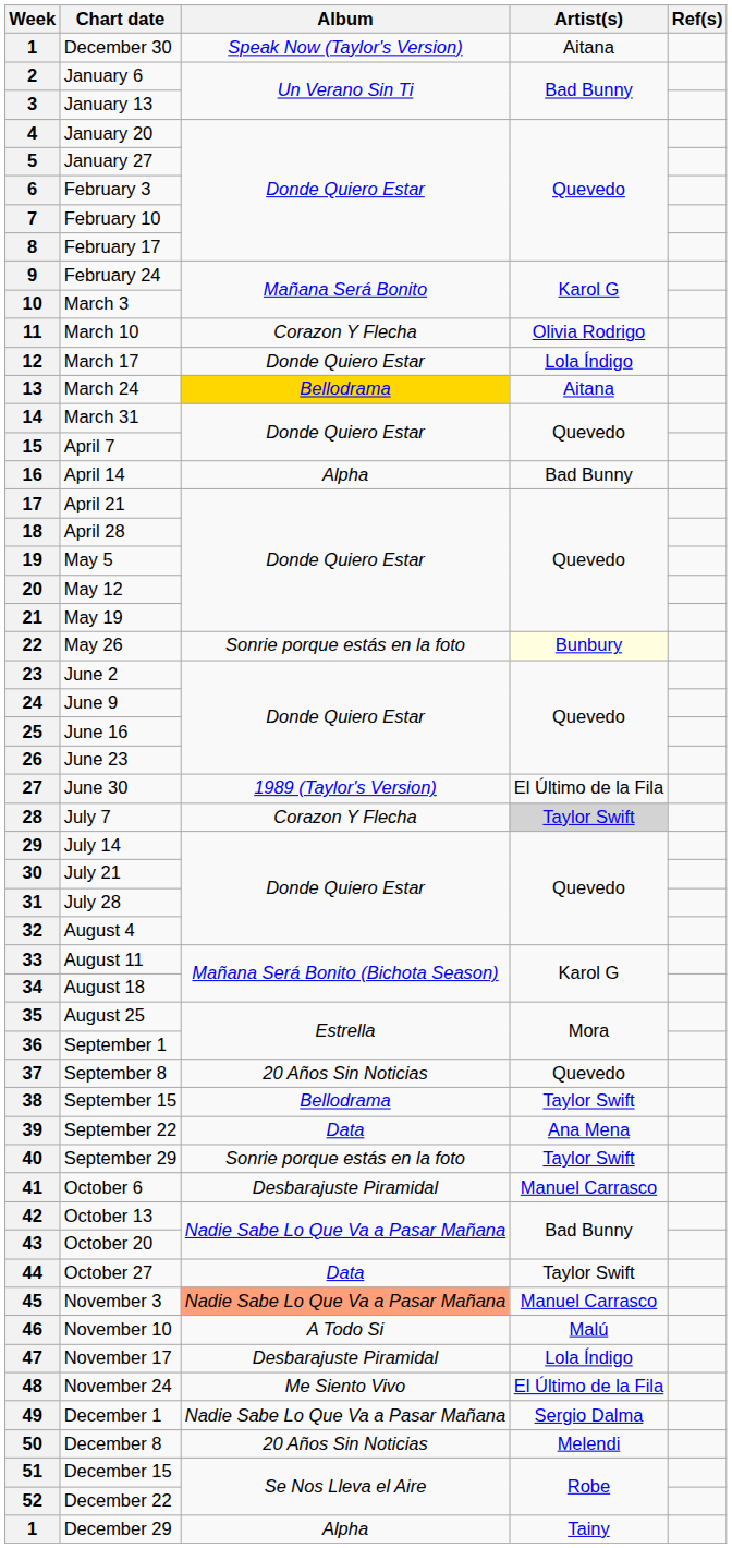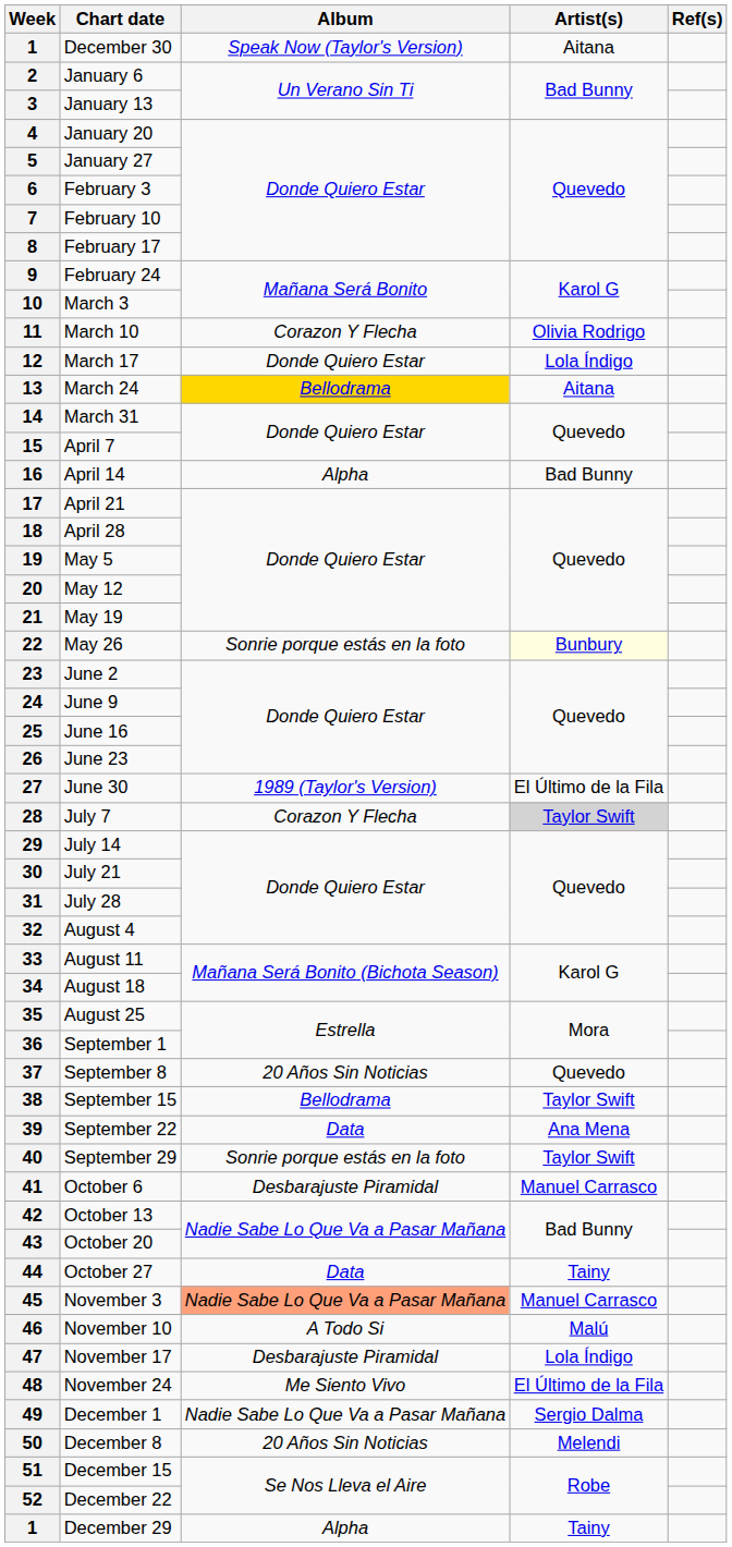44 | Artist(s): Taylor Swift -> Tainy
